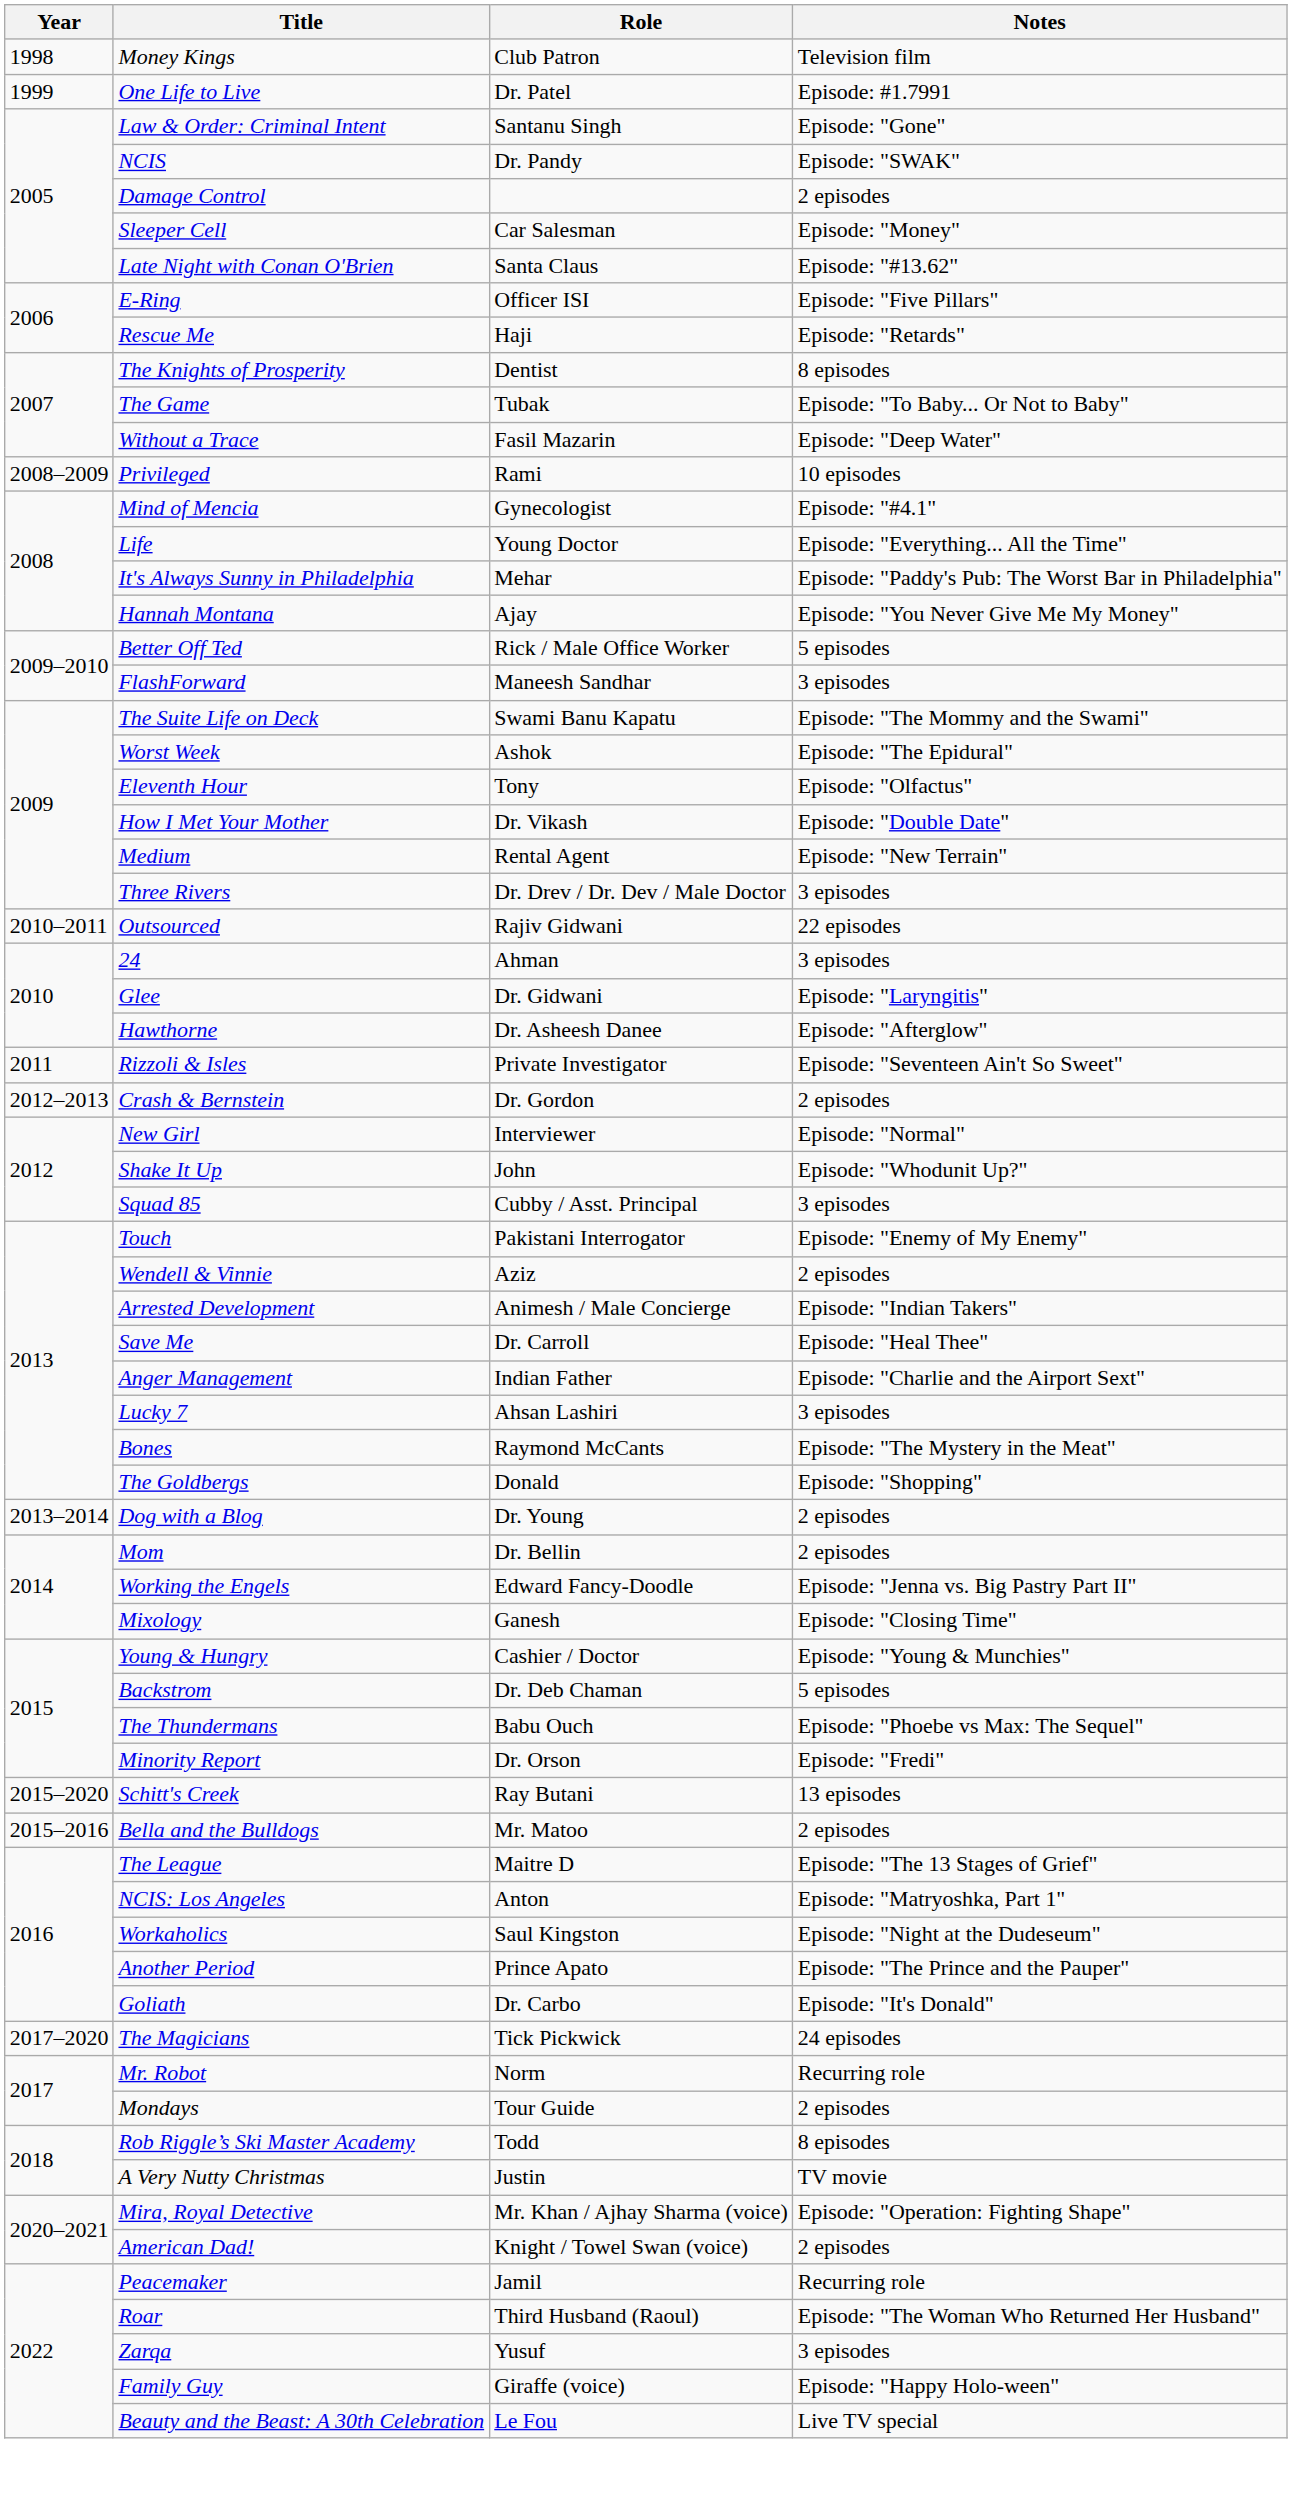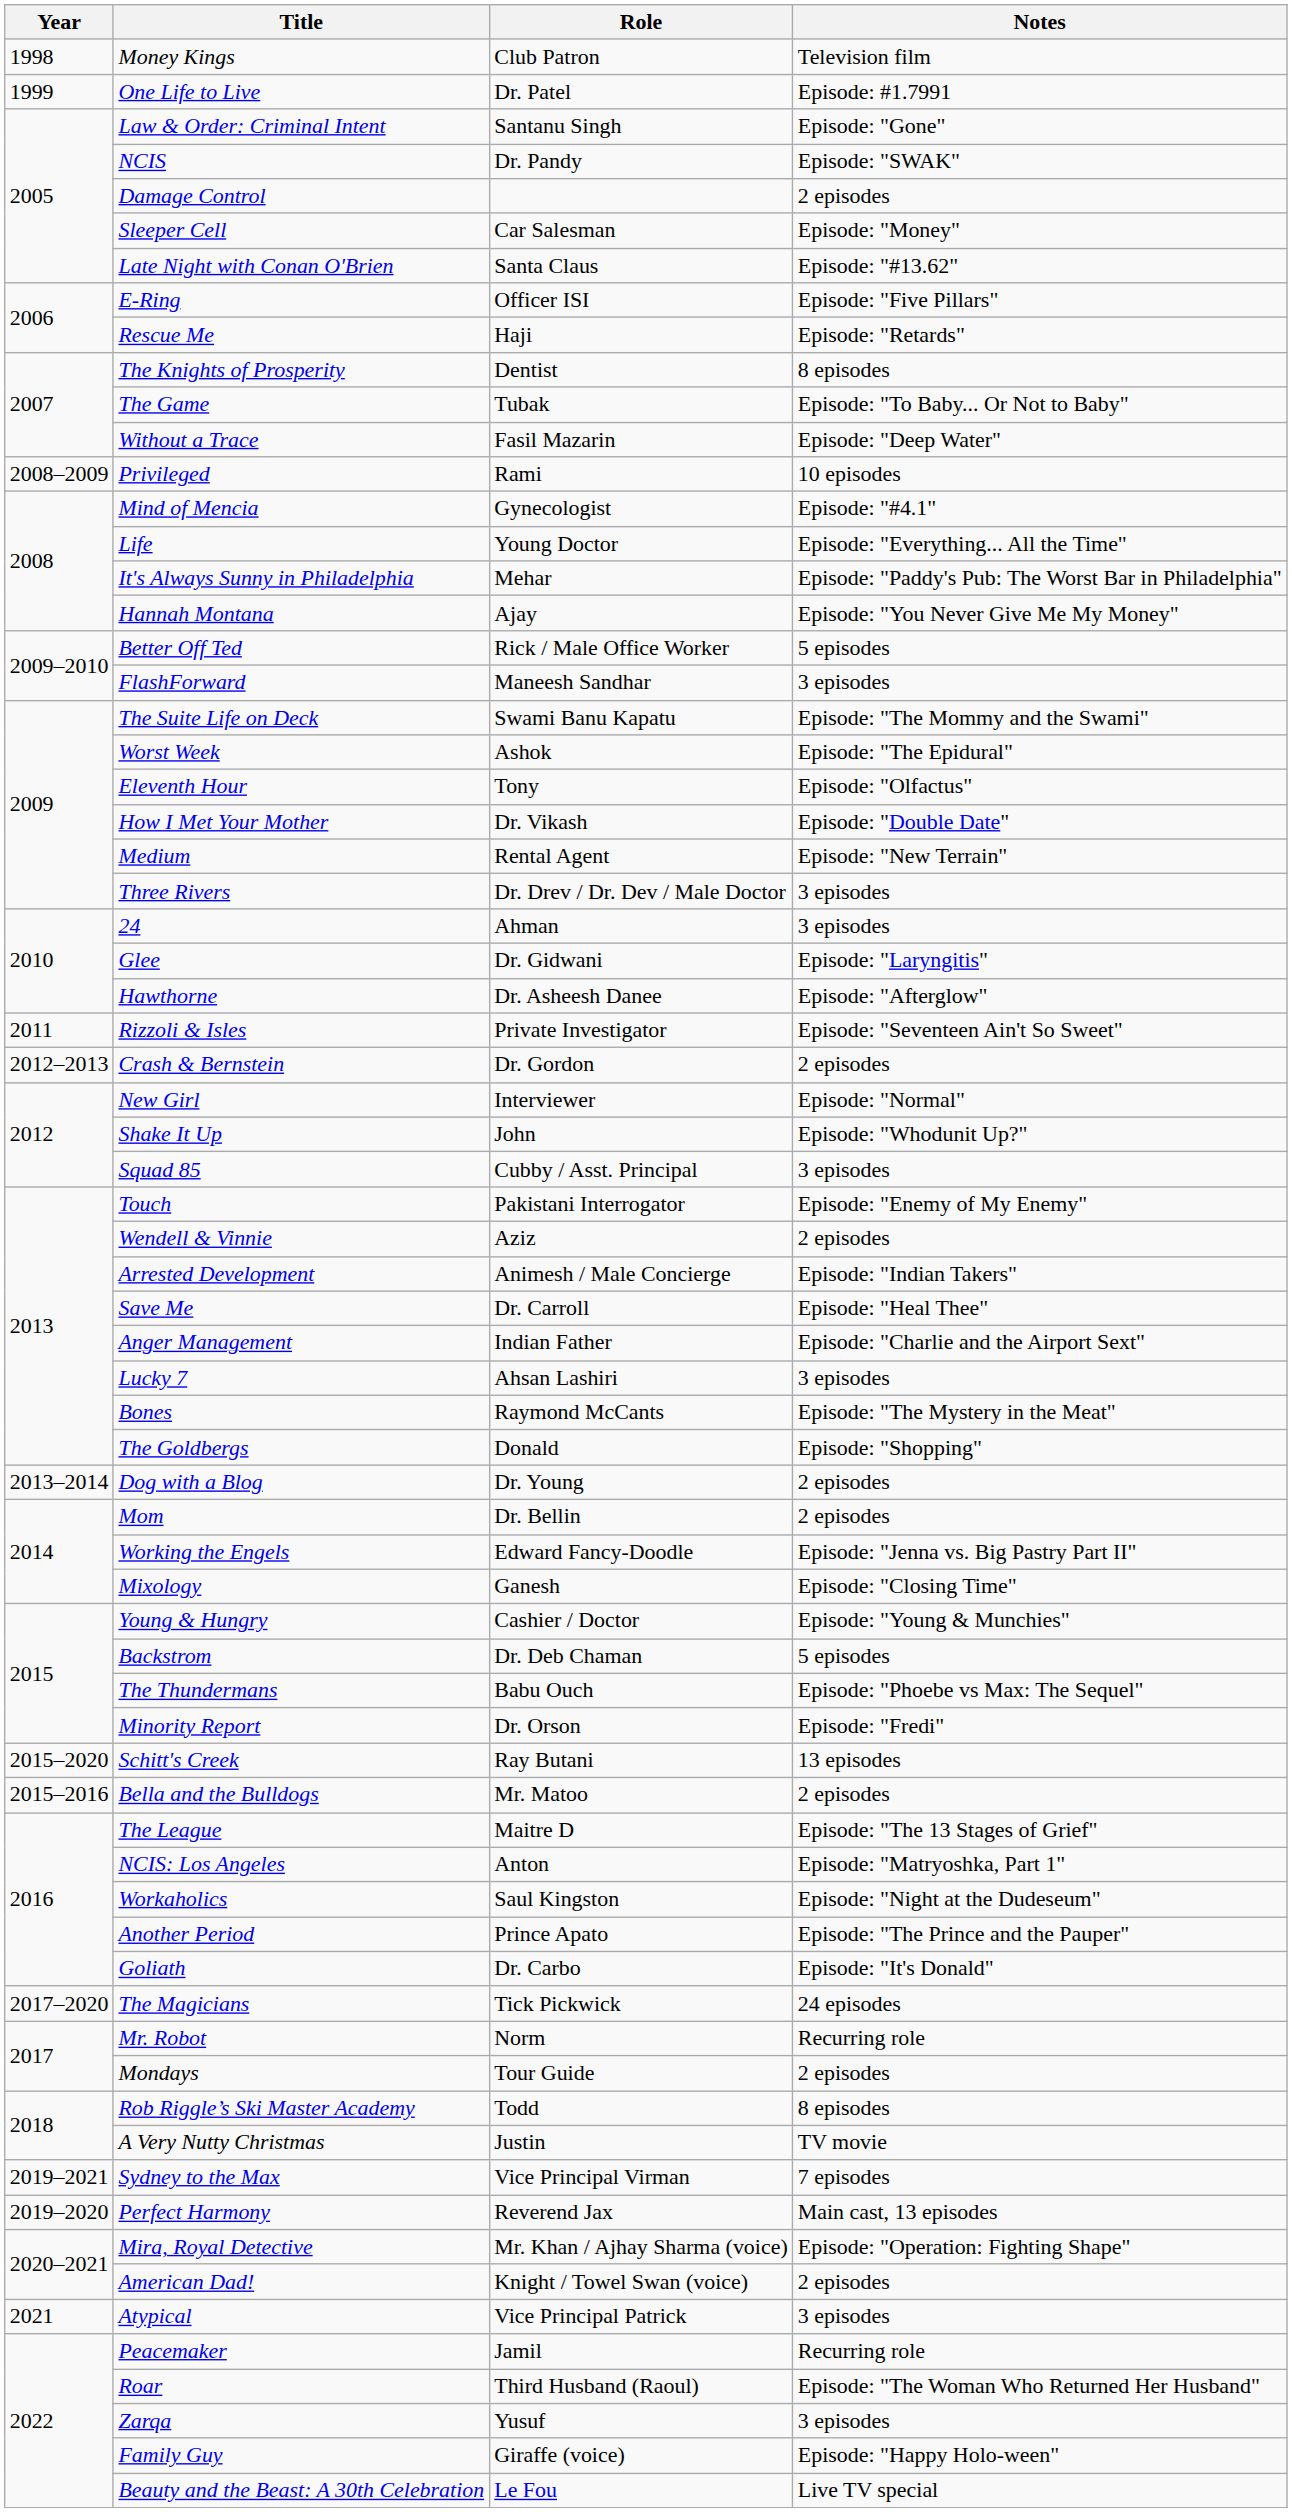- row: 2010–2011 | Outsourced | Rajiv Gidwani | 22 episodes
+ row: 2019–2021 | Sydney to the Max | Vice Principal Virman | 7 episodes
+ row: 2019–2020 | Perfect Harmony | Reverend Jax | Main cast, 13 episodes
+ row: 2021 | Atypical | Vice Principal Patrick | 3 episodes
